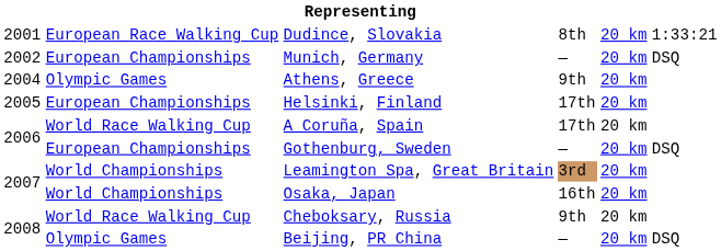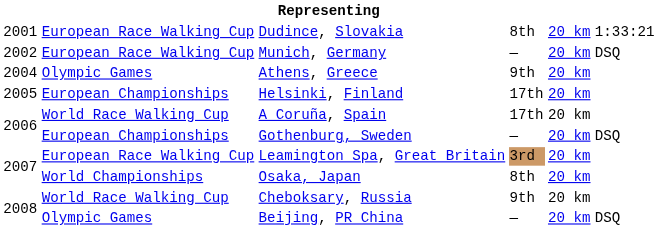Munich, Germany | column 2: European Championships -> European Race Walking Cup
Leamington Spa, Great Britain | column 2: World Championships -> European Race Walking Cup
Osaka, Japan | column 4: 16th -> 8th
